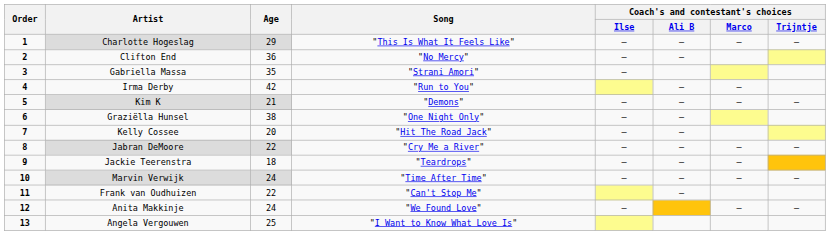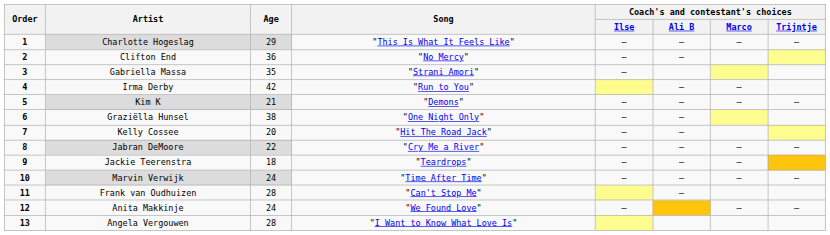Frank van Oudhuizen | Age: 22 -> 28
Angela Vergouwen | Age: 25 -> 28
